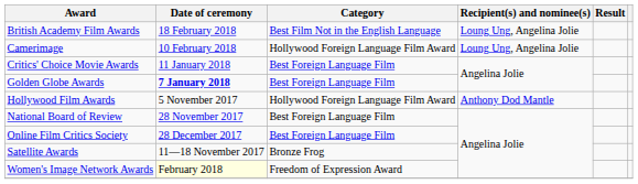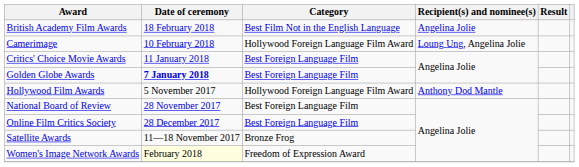British Academy Film Awards | Recipient(s) and nominee(s): Loung Ung, Angelina Jolie -> Angelina Jolie
